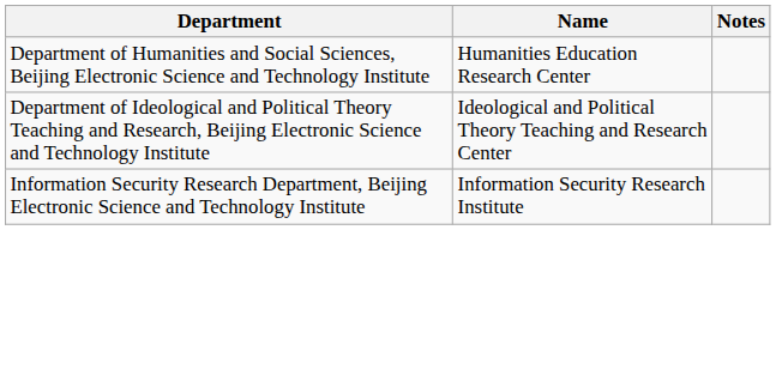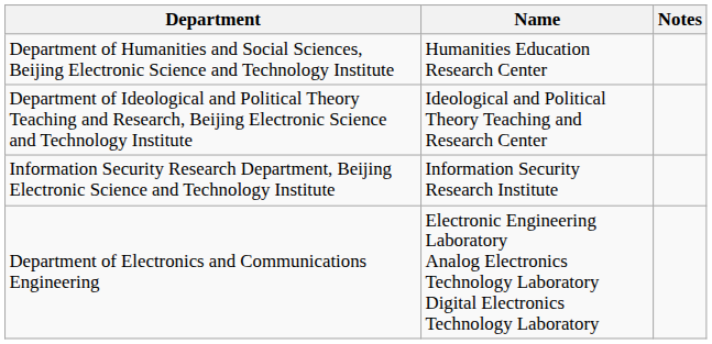+ row: Department of Electronics and Communications Engineering | Electronic Engineering Laboratory Analog Electronics Technology Laboratory Digital Electronics Technology Laboratory
